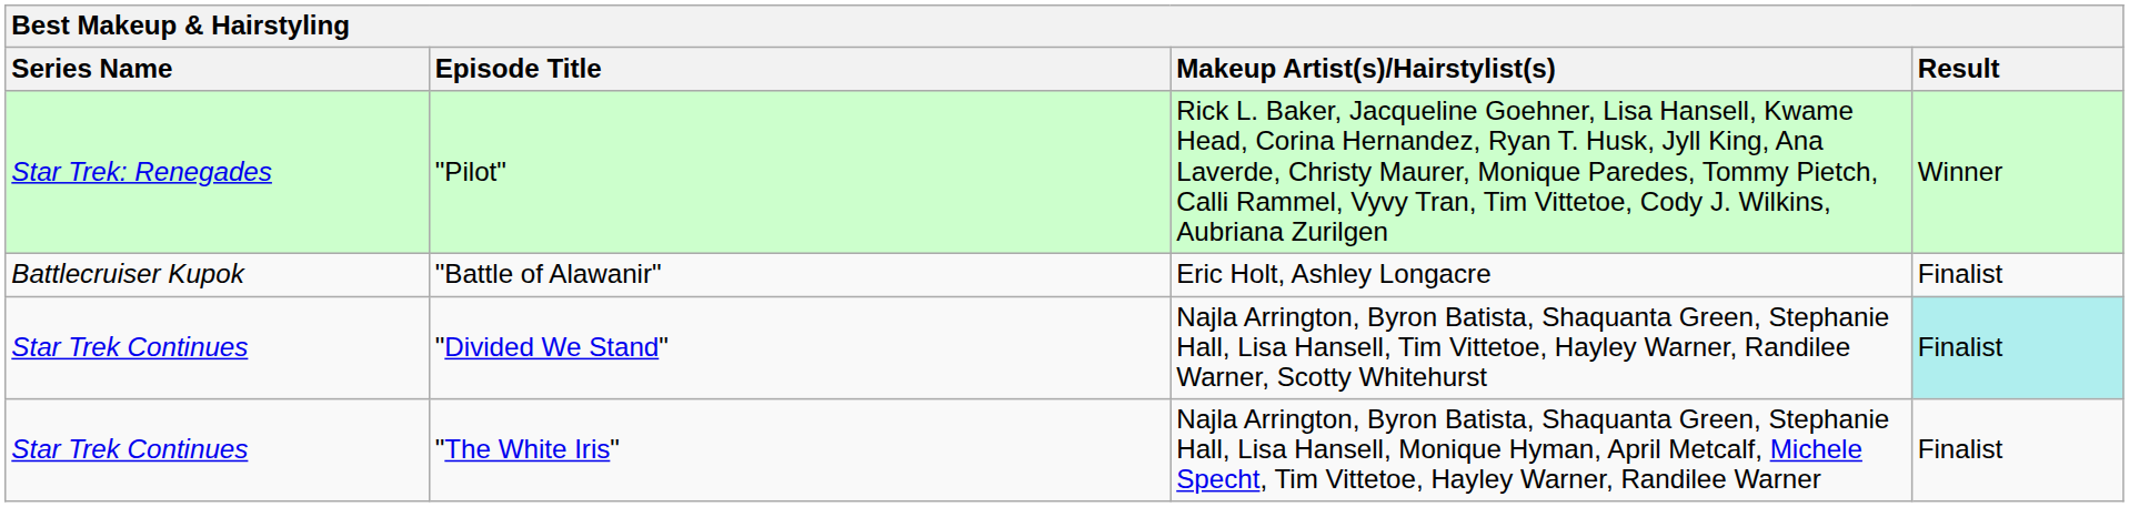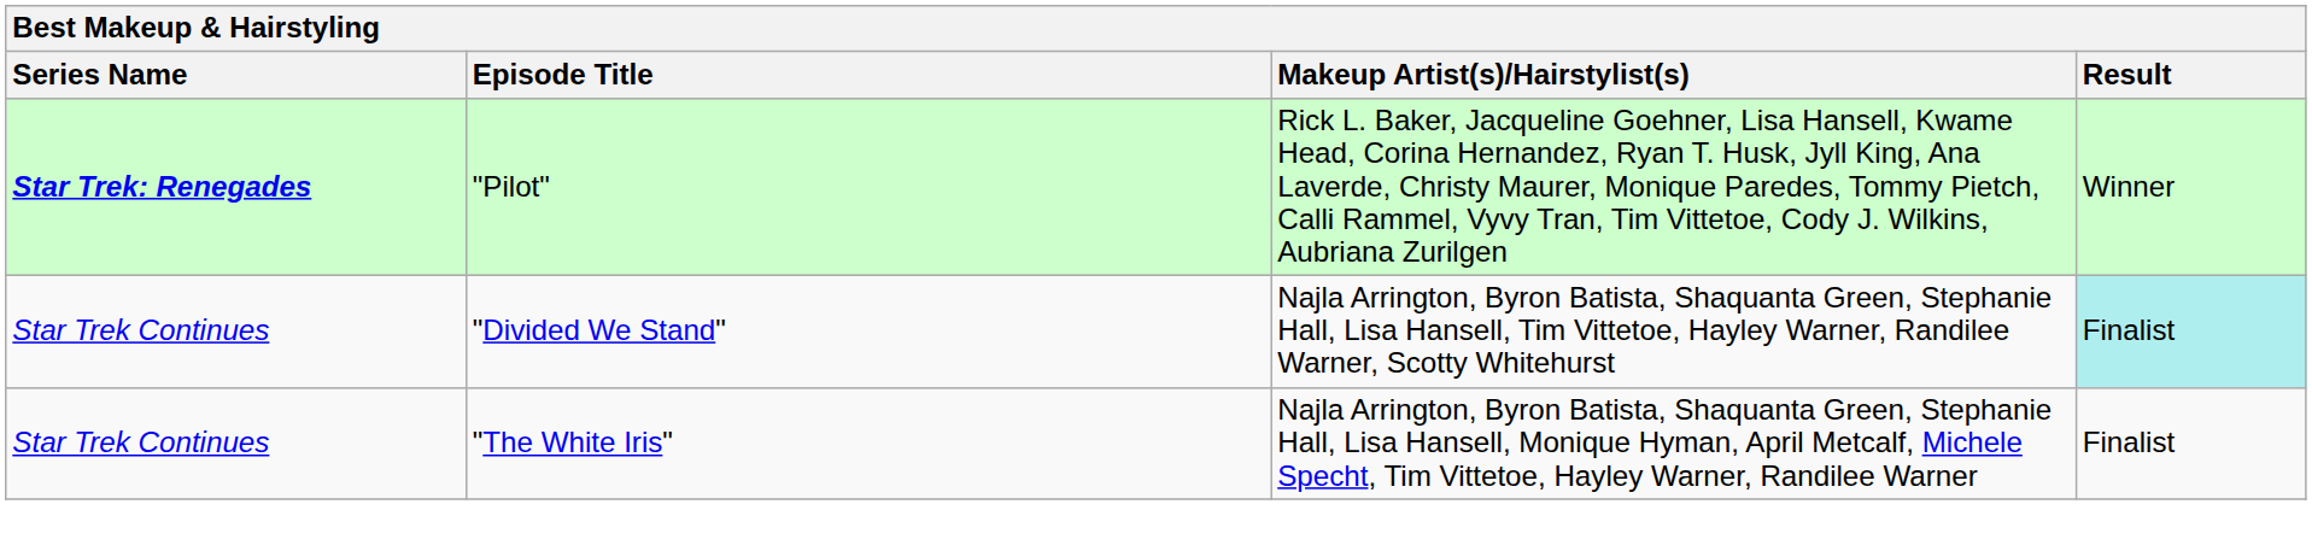"Pilot" | Series Name: normal -> bold
- row: Battlecruiser Kupok | "Battle of Alawanir" | Eric Holt, Ashley Longacre | Finalist
